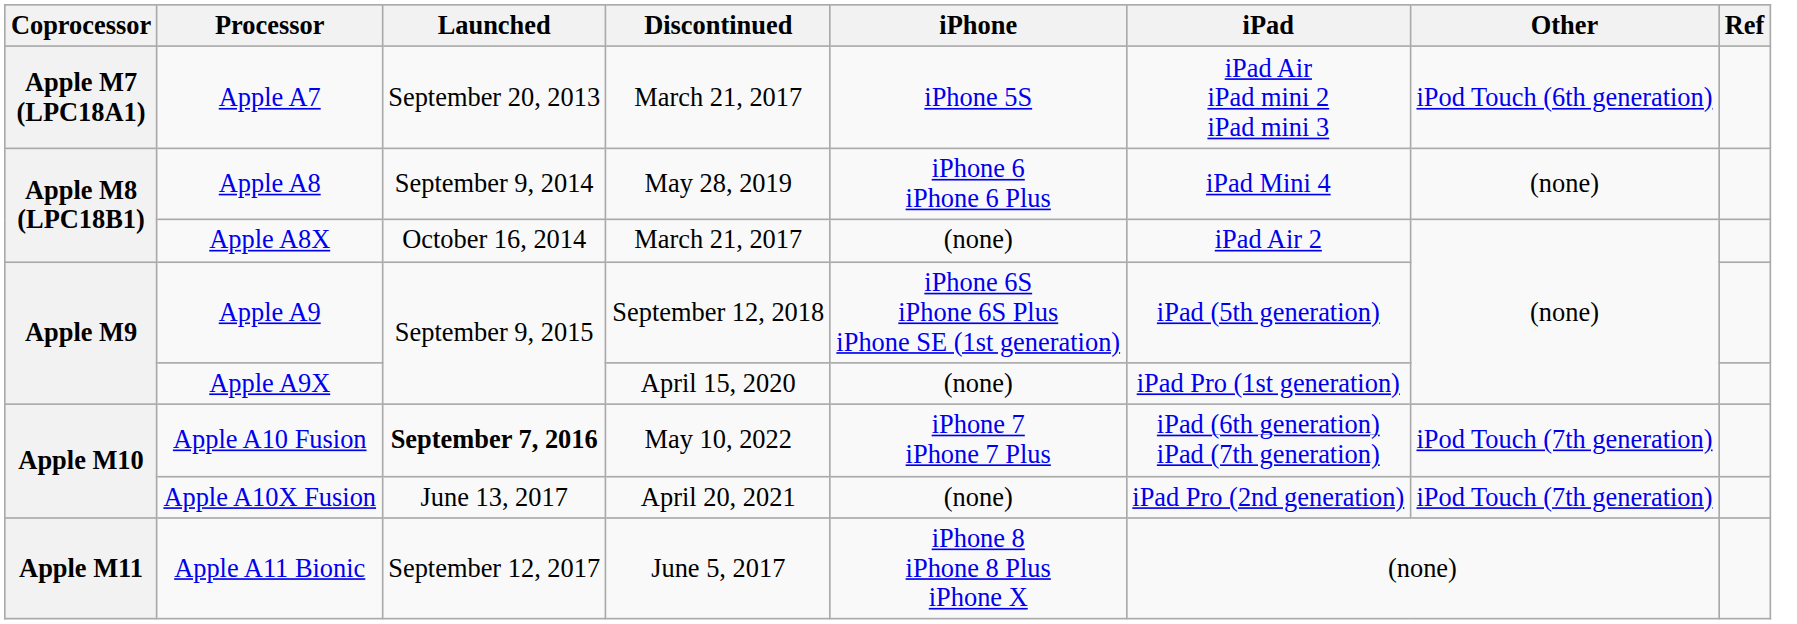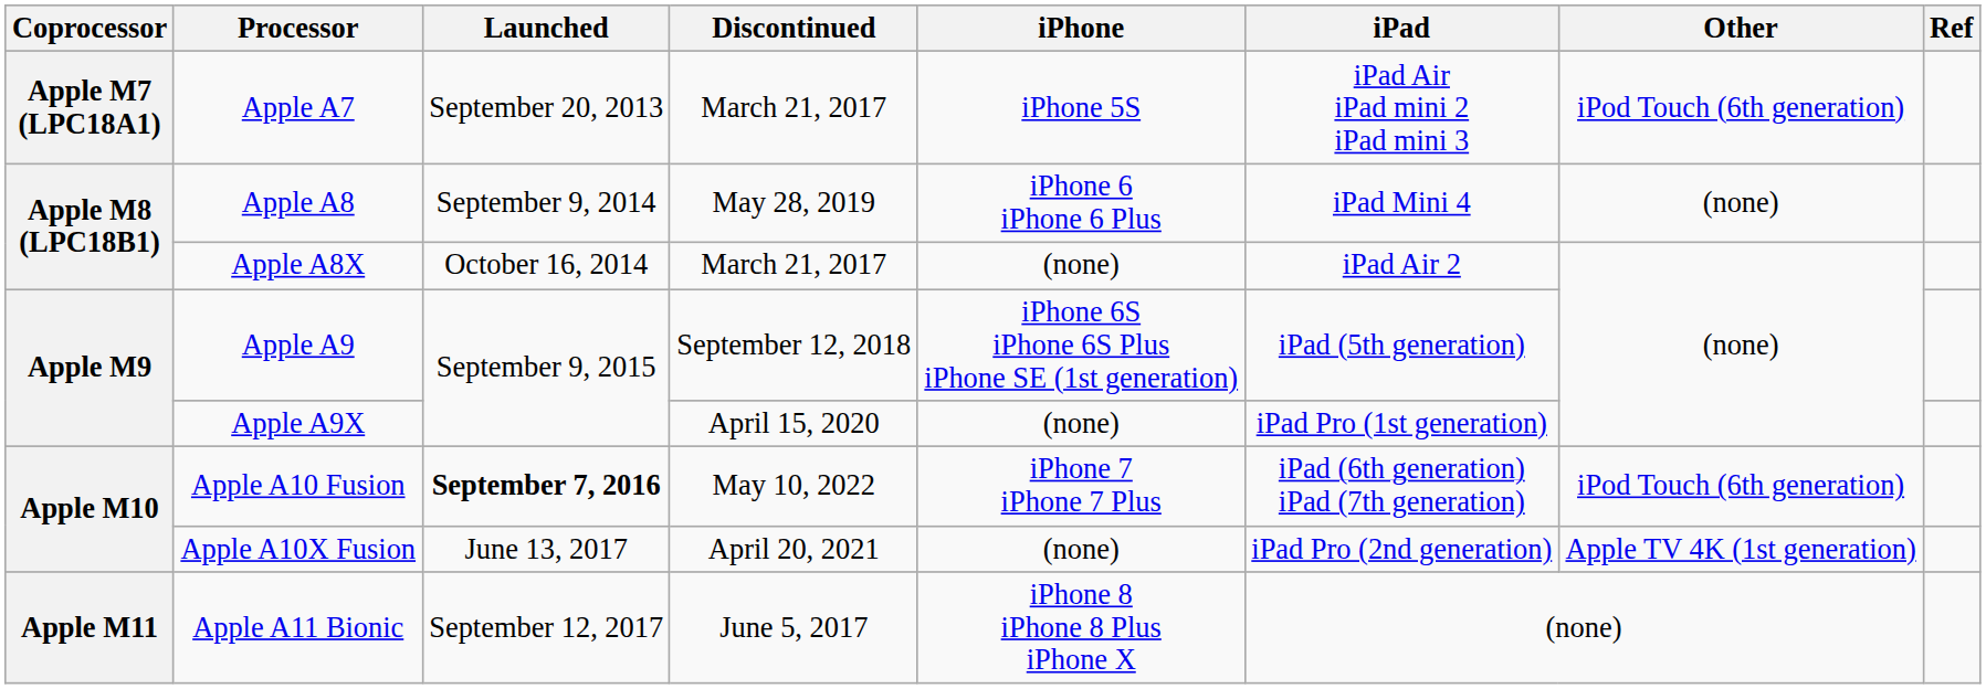Apple A10 Fusion | Other: iPod Touch (7th generation) -> iPod Touch (6th generation)
Apple A10X Fusion | Other: iPod Touch (7th generation) -> Apple TV 4K (1st generation)
